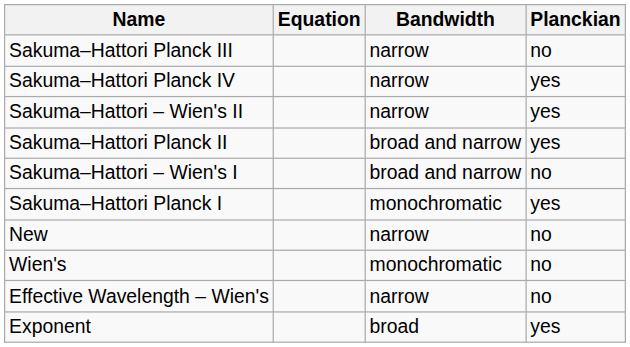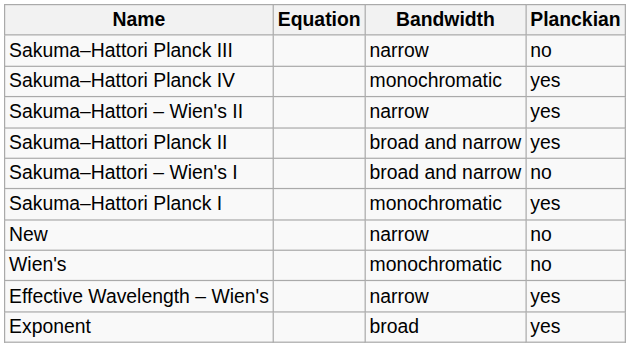Sakuma–Hattori Planck IV | Bandwidth: narrow -> monochromatic
Effective Wavelength – Wien's | Planckian: no -> yes
